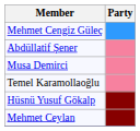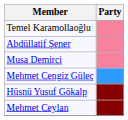rows swapped: Mehmet Cengiz Güleç <-> Temel Karamollaoğlu
